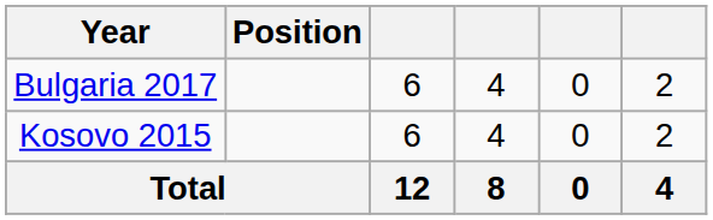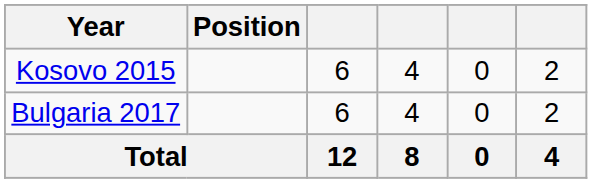rows swapped: Kosovo 2015 <-> Bulgaria 2017
